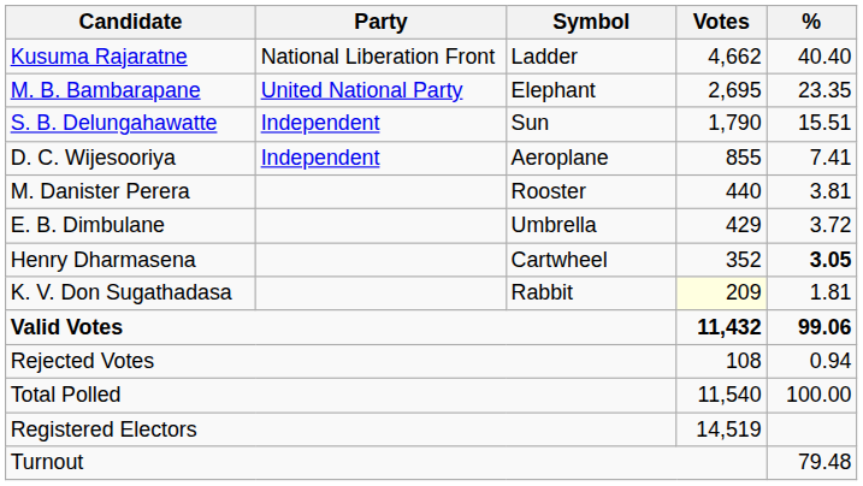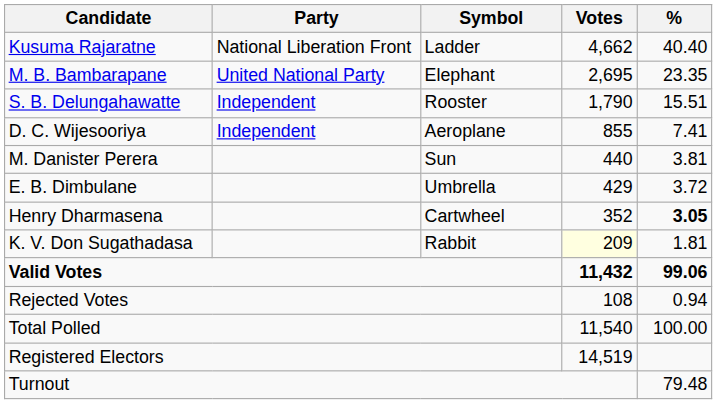S. B. Delungahawatte | Symbol: Sun -> Rooster
M. Danister Perera | Symbol: Rooster -> Sun
